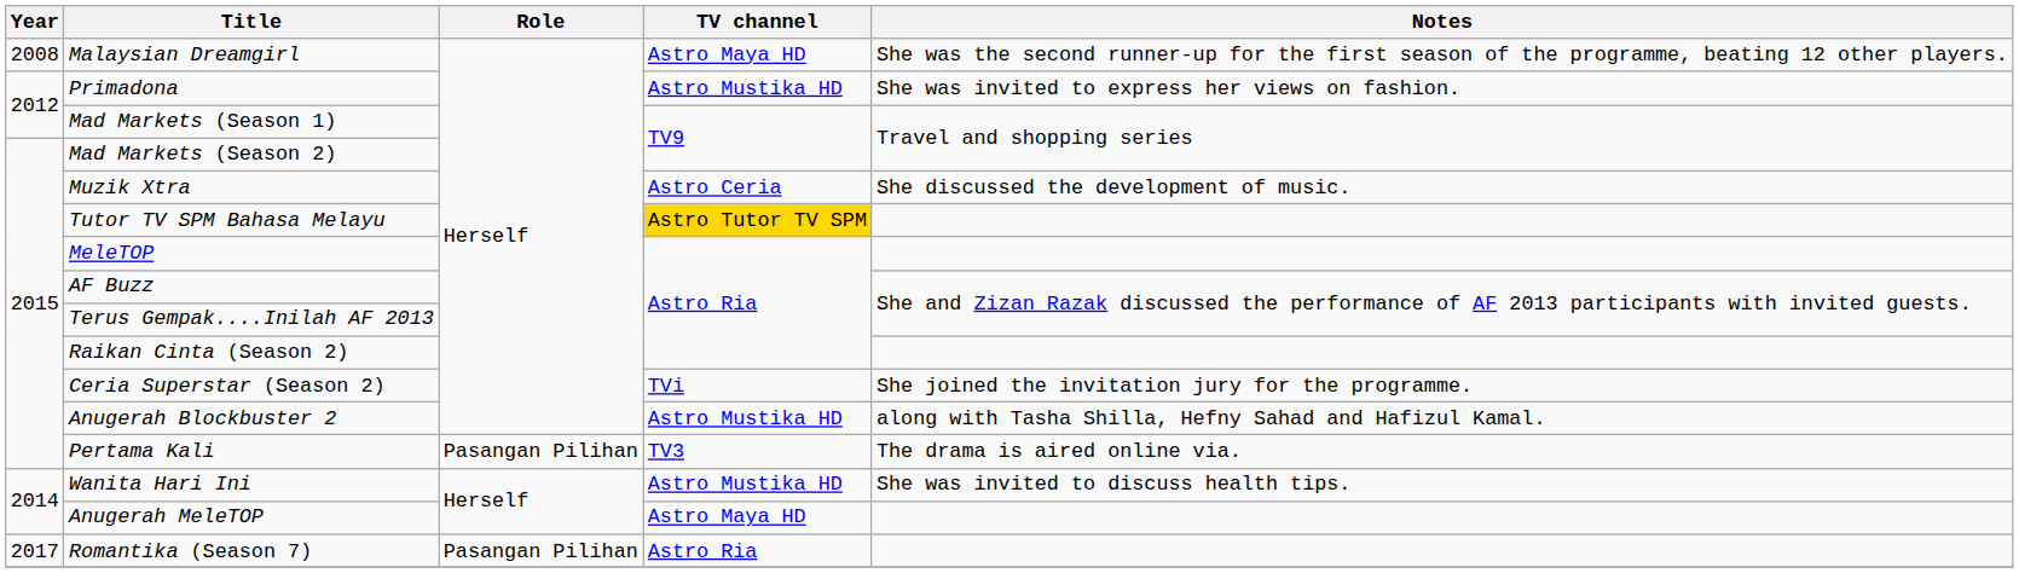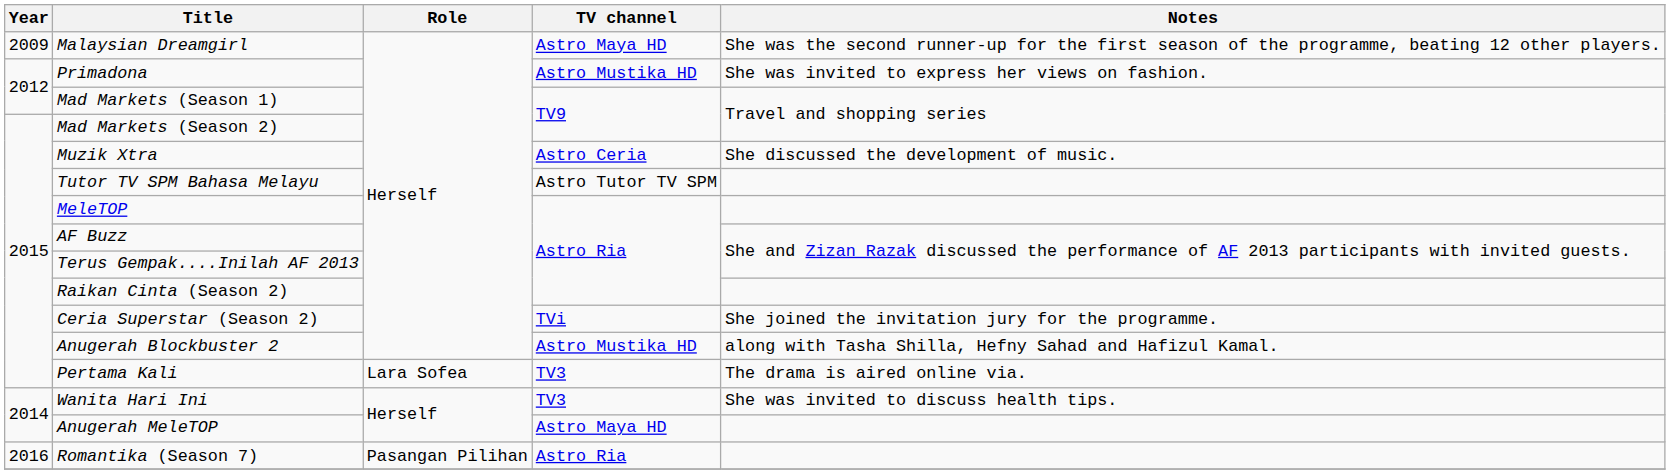Malaysian Dreamgirl | Year: 2008 -> 2009
Tutor TV SPM Bahasa Melayu | TV channel: gold background -> no background
Pertama Kali | Role: Pasangan Pilihan -> Lara Sofea
Wanita Hari Ini | TV channel: Astro Mustika HD -> TV3
Romantika (Season 7) | Year: 2017 -> 2016
